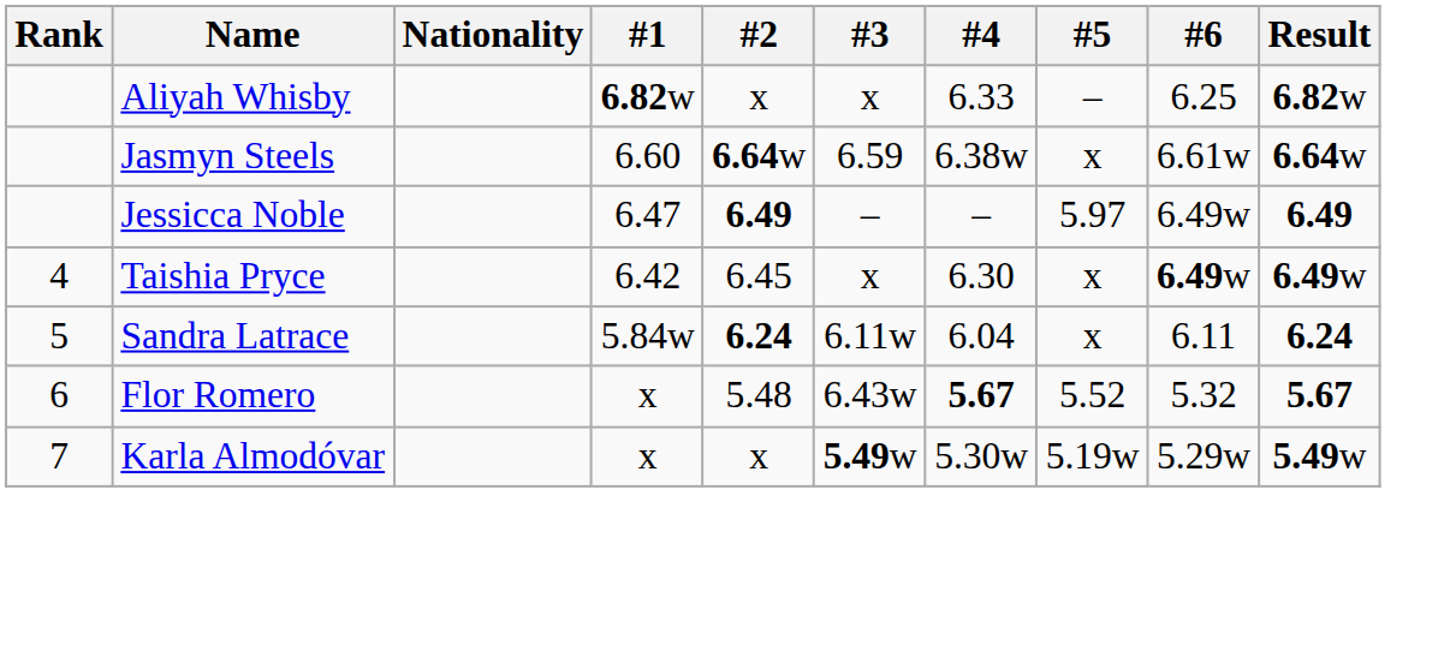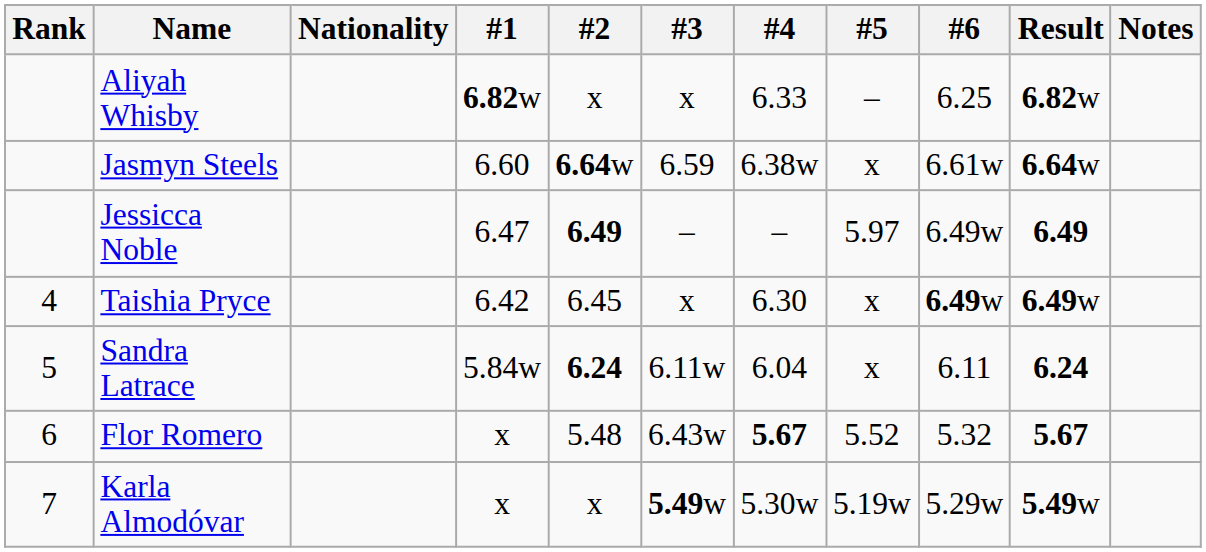+ column: Notes
